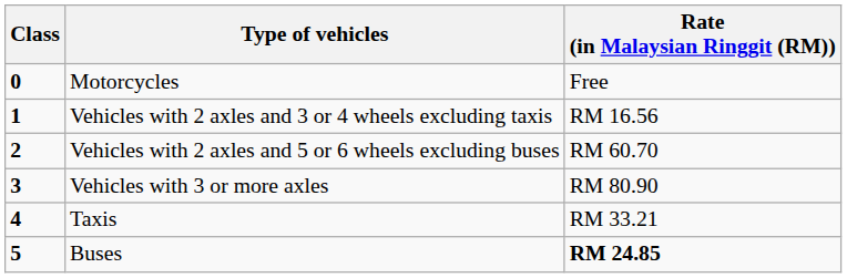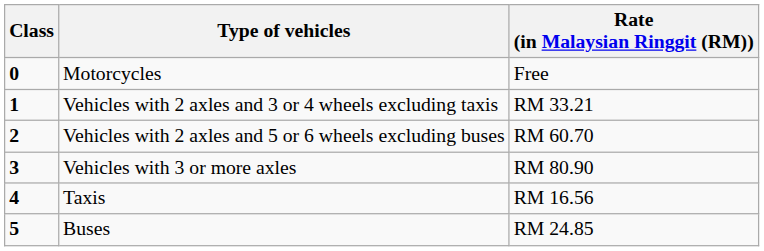Vehicles with 2 axles and 3 or 4 wheels excluding taxis | Rate (in Malaysian Ringgit (RM)): RM 16.56 -> RM 33.21
Taxis | Rate (in Malaysian Ringgit (RM)): RM 33.21 -> RM 16.56
Buses | Rate (in Malaysian Ringgit (RM)): bold -> normal
